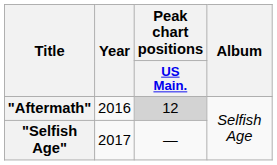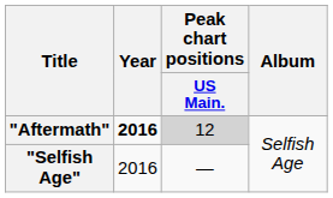"Aftermath" | Year: normal -> bold
"Selfish Age" | Year: 2017 -> 2016
